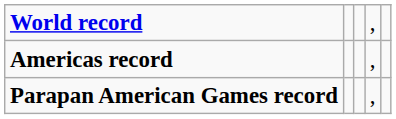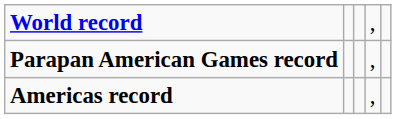rows swapped: Parapan American Games record <-> Americas record
